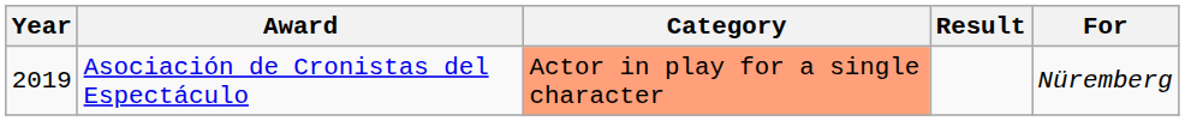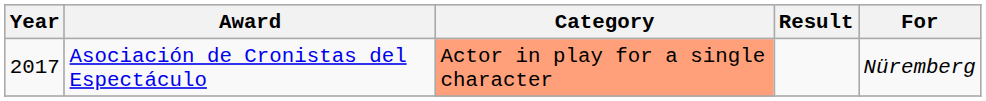Asociación de Cronistas del Espectáculo | Year: 2019 -> 2017
